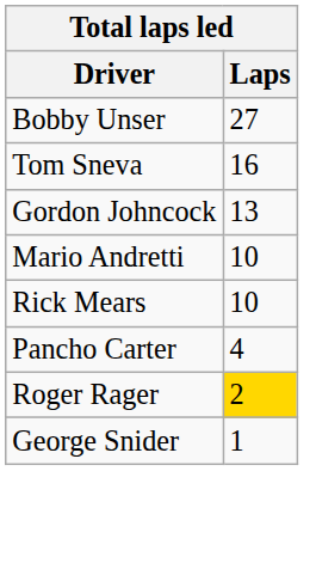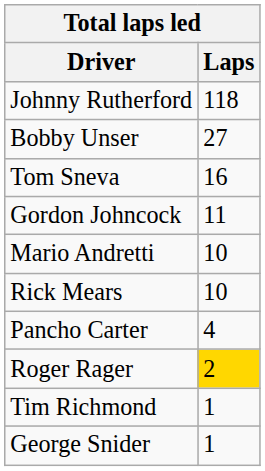+ row: Johnny Rutherford | 118
Gordon Johncock | Laps: 13 -> 11
+ row: Tim Richmond | 1
